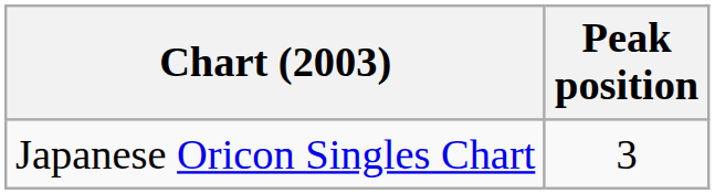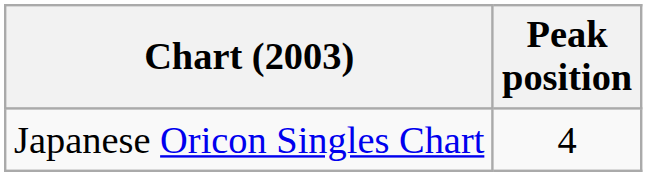Japanese Oricon Singles Chart | Peak position: 3 -> 4
